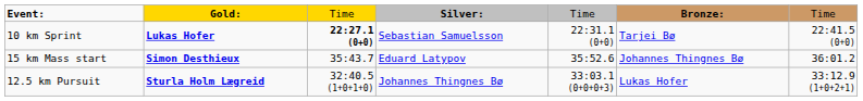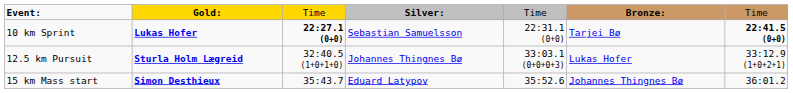10 km Sprint | column 7: normal -> bold
rows swapped: 12.5 km Pursuit <-> 15 km Mass start
